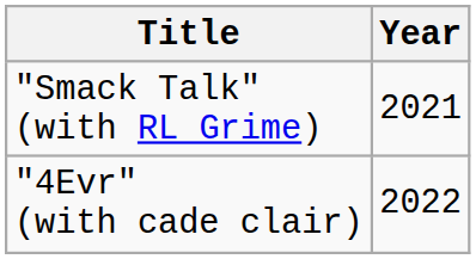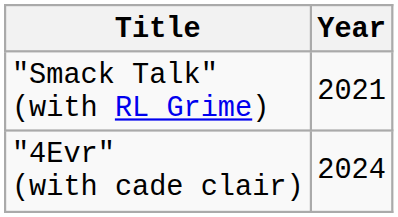"4Evr" (with cade clair) | Year: 2022 -> 2024
